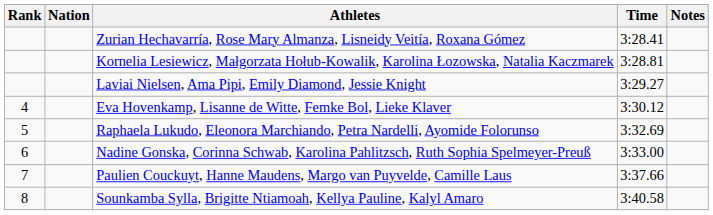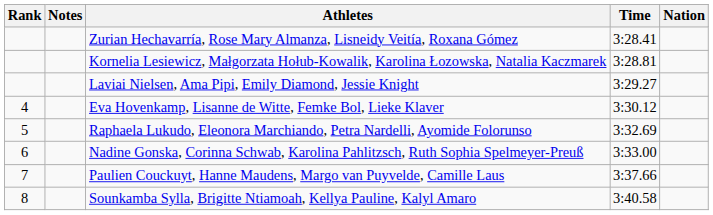columns swapped: Nation <-> Notes
